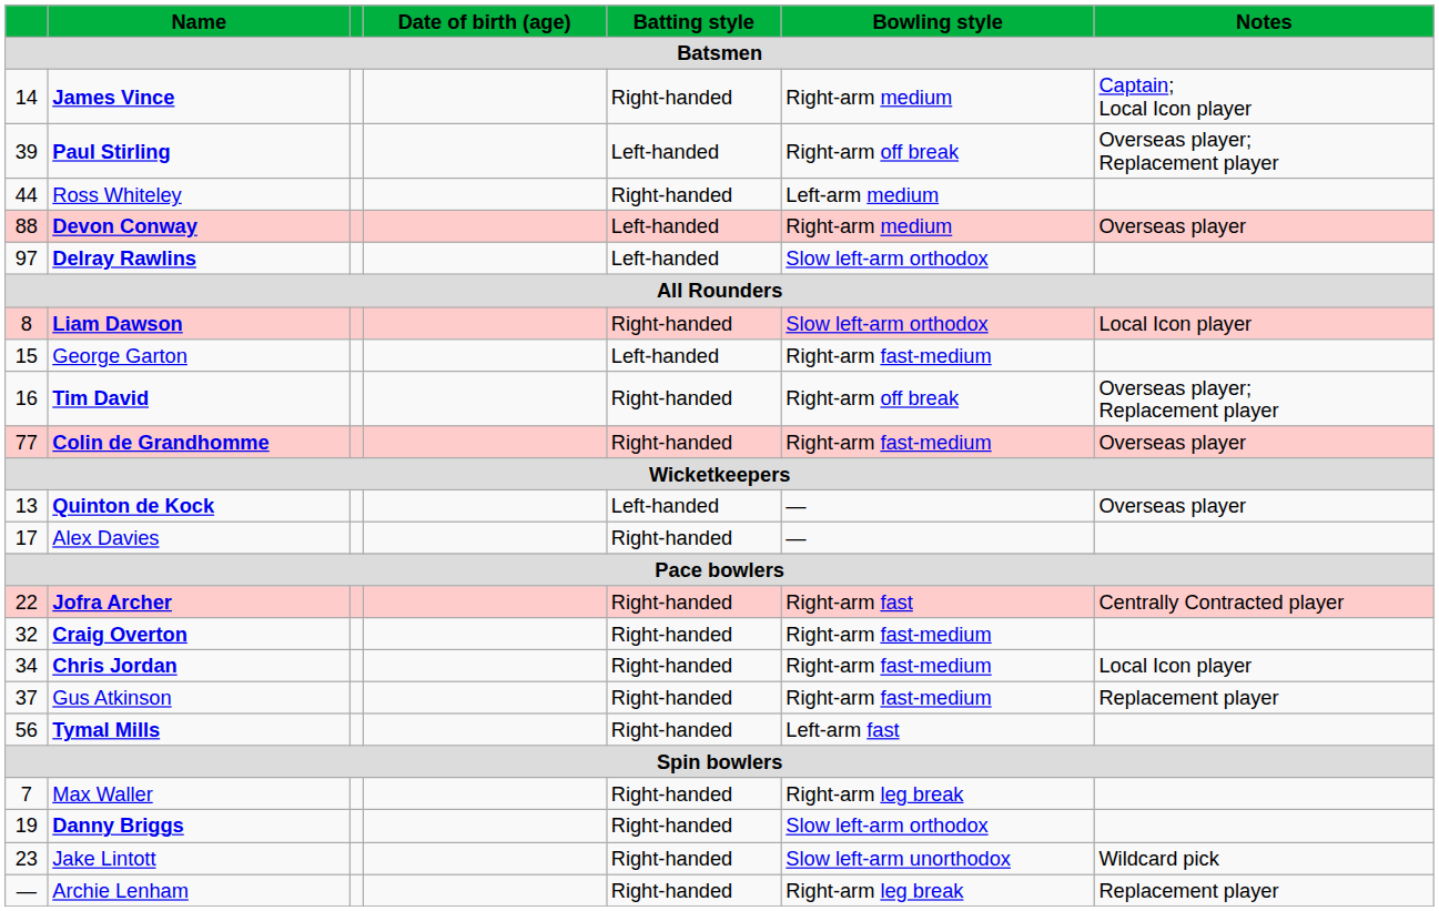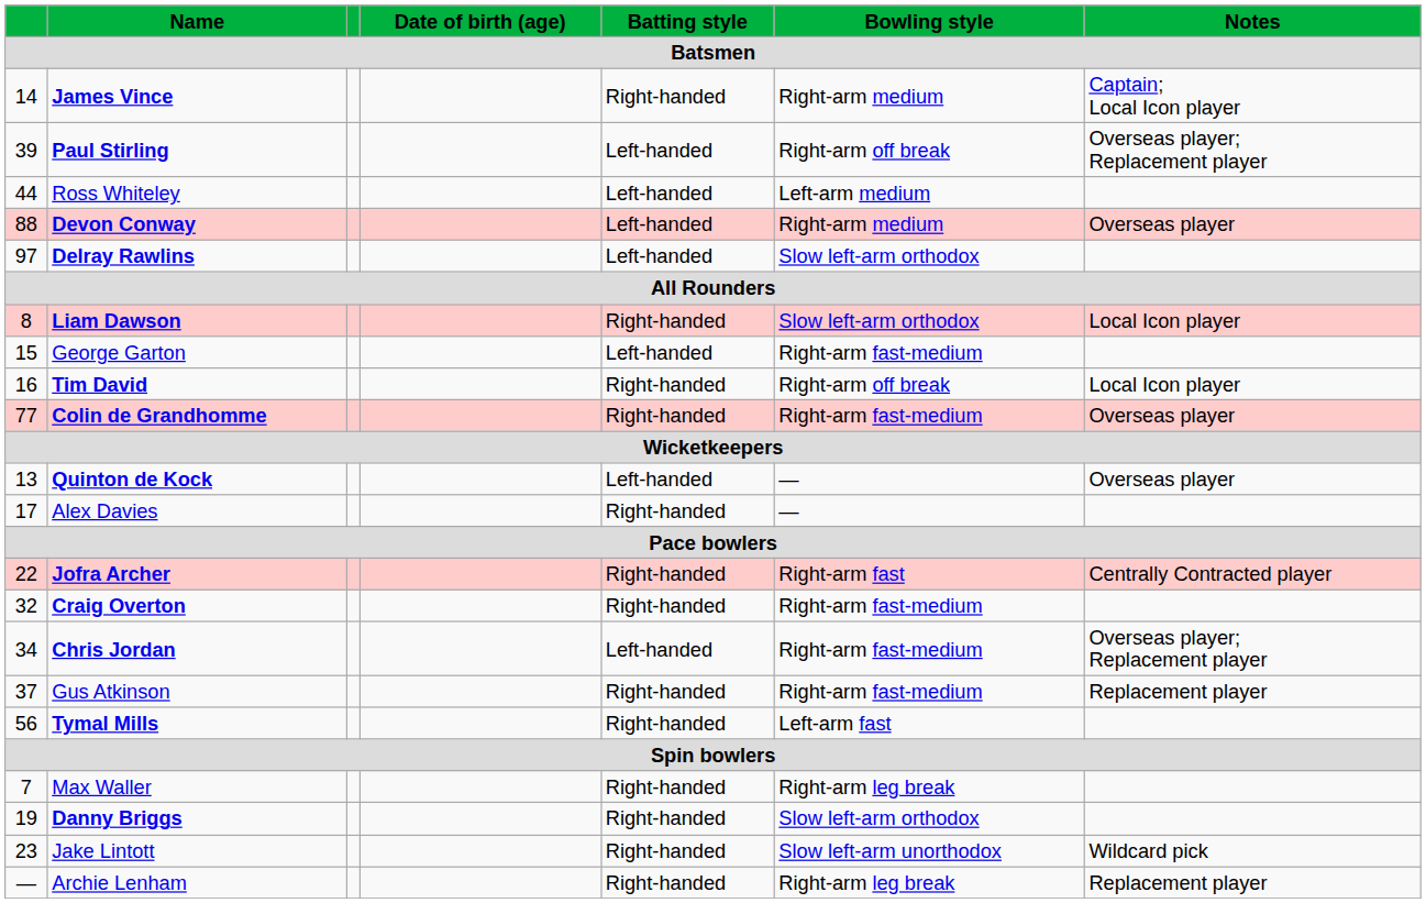Ross Whiteley | Batting style: Right-handed -> Left-handed
Tim David | Notes: Overseas player; Replacement player -> Local Icon player
Chris Jordan | Batting style: Right-handed -> Left-handed
Chris Jordan | Notes: Local Icon player -> Overseas player; Replacement player
